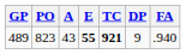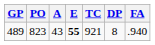489 | TC: bold -> normal
489 | DP: 9 -> 8
